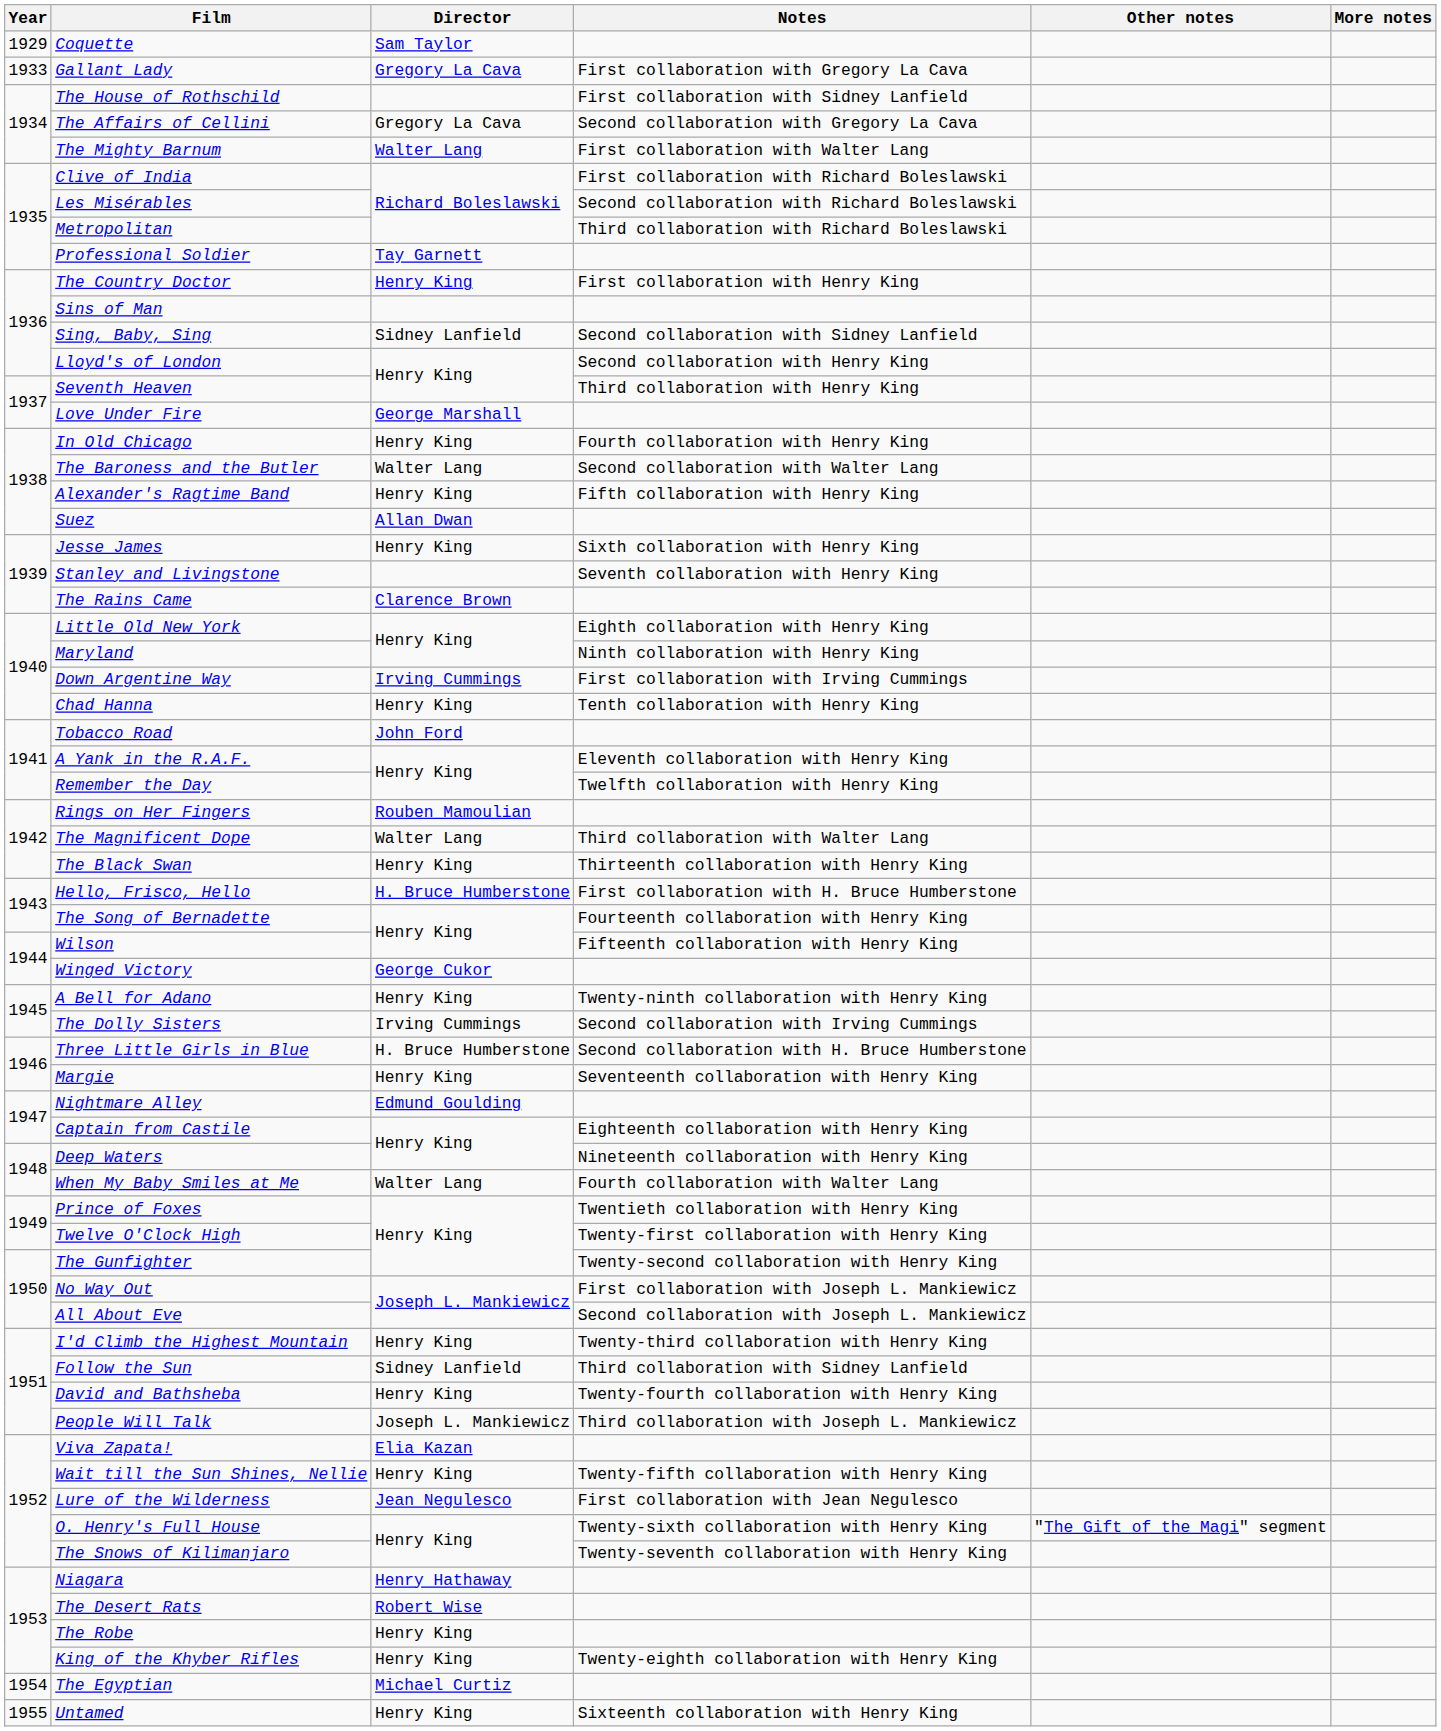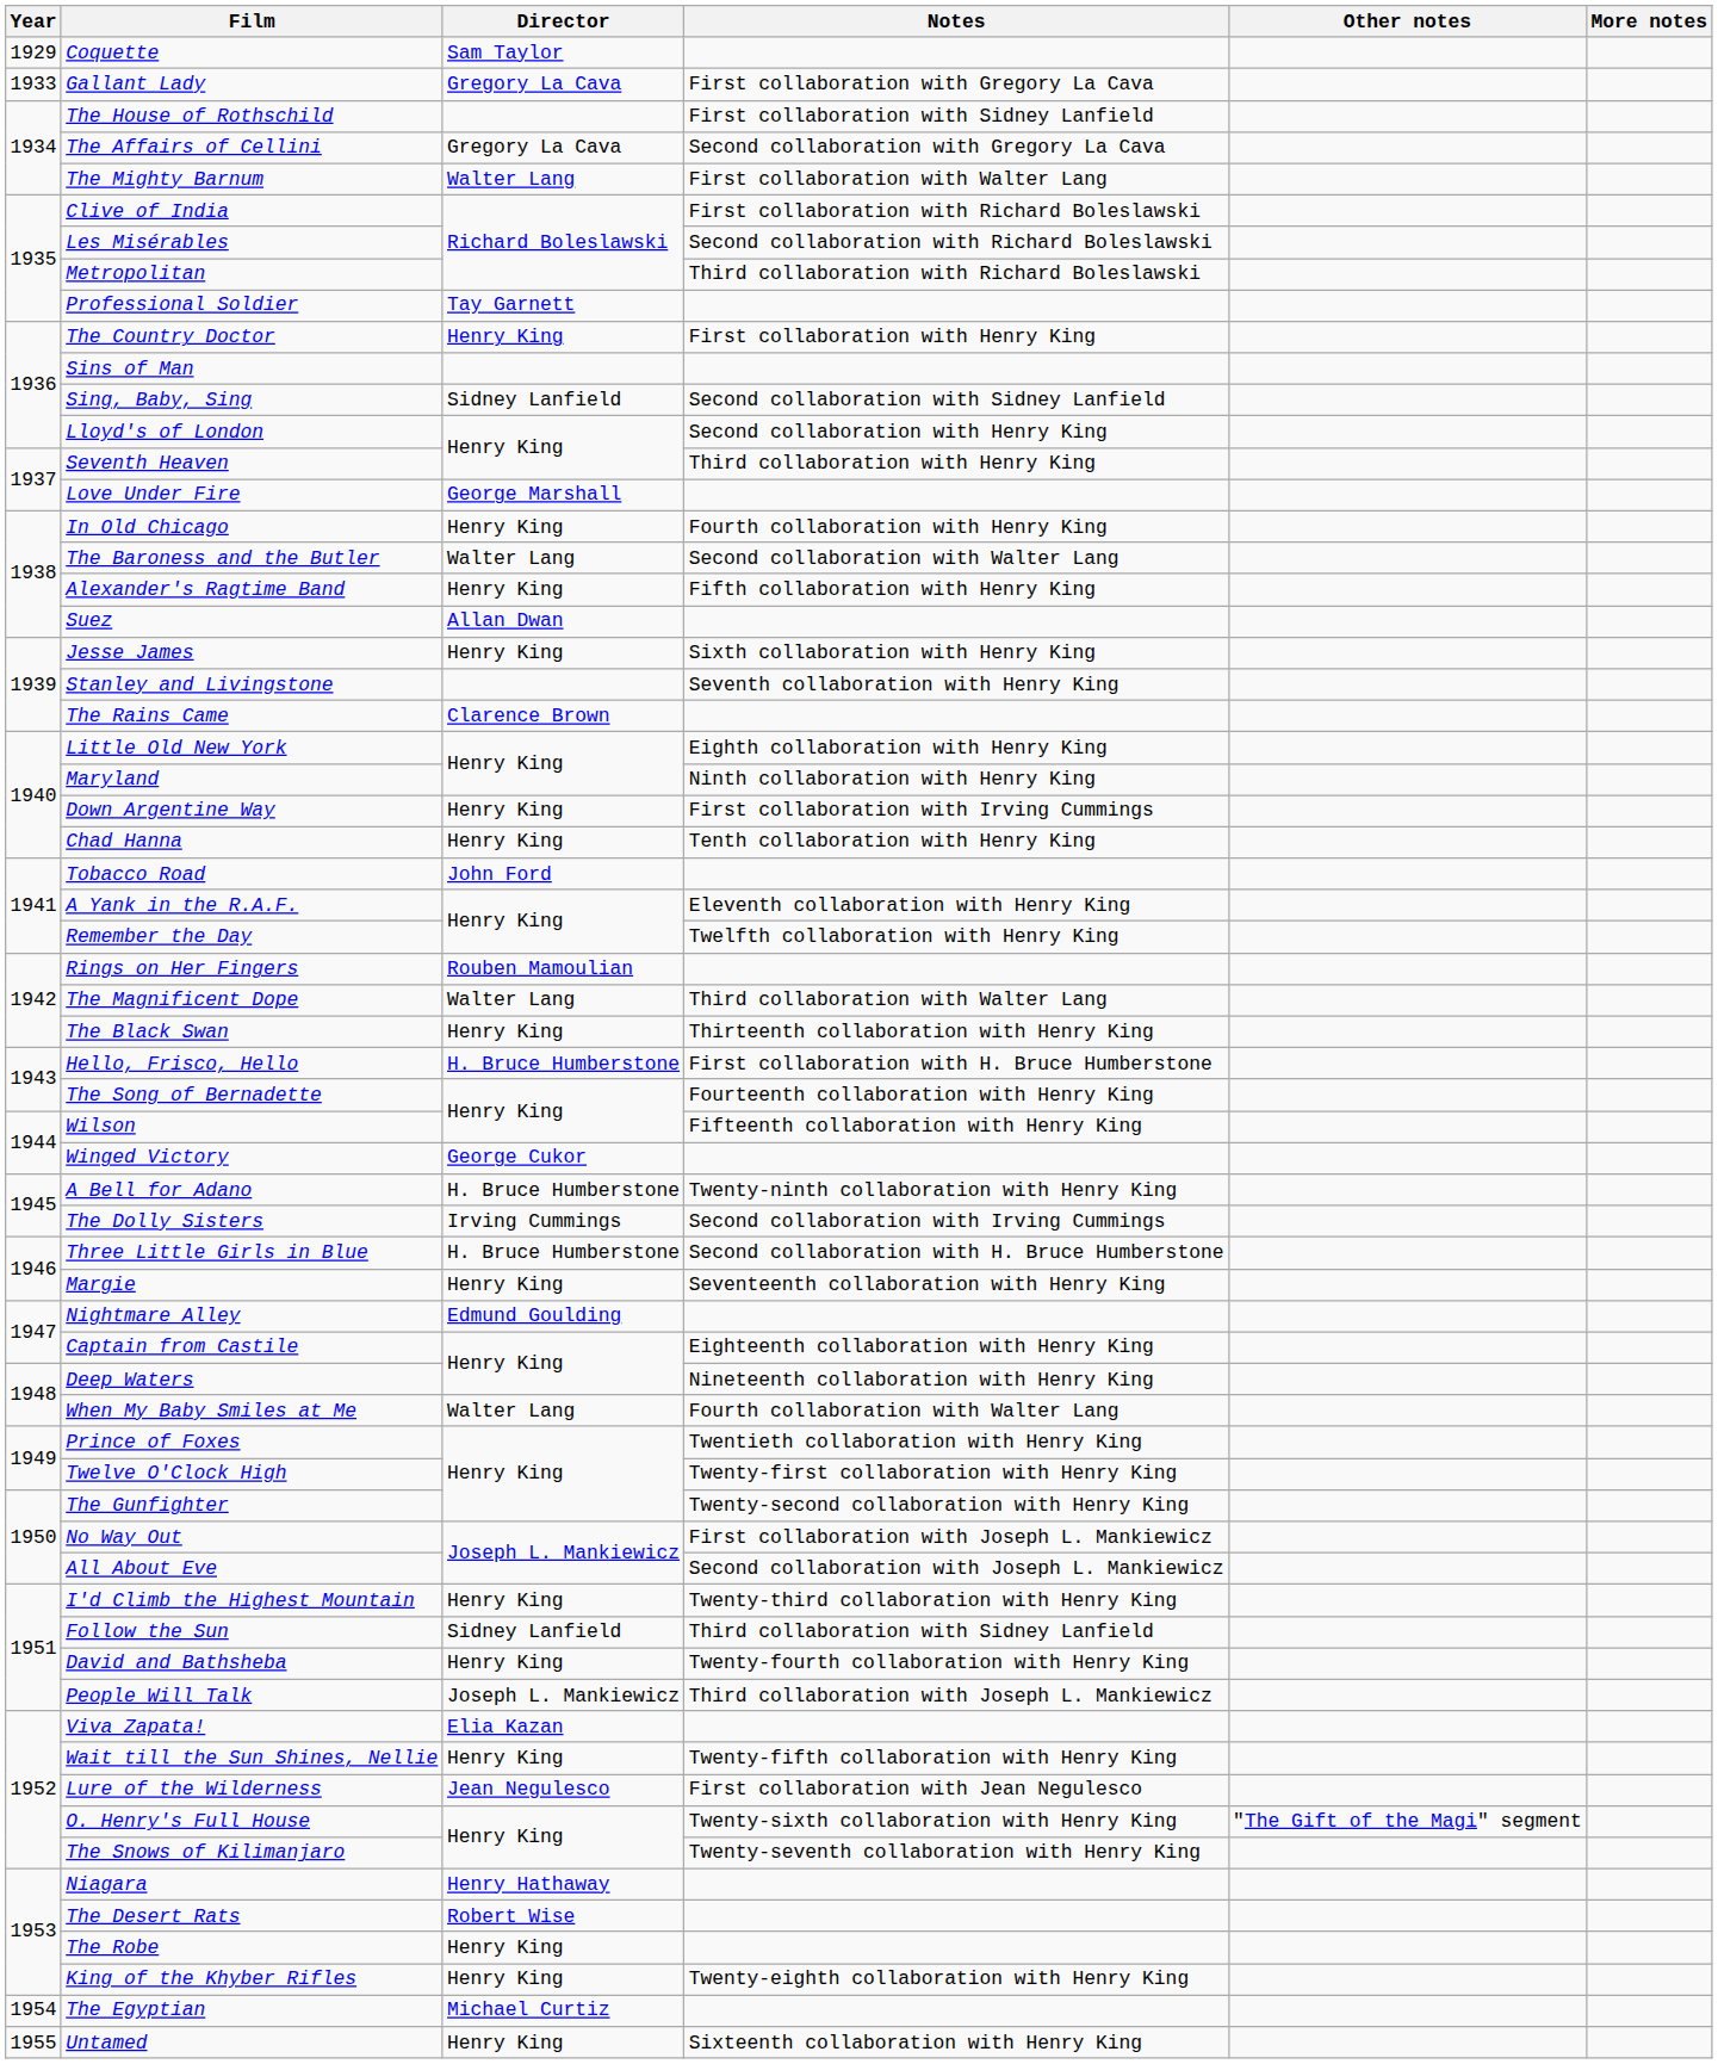Down Argentine Way | Director: Irving Cummings -> Henry King
A Bell for Adano | Director: Henry King -> H. Bruce Humberstone
